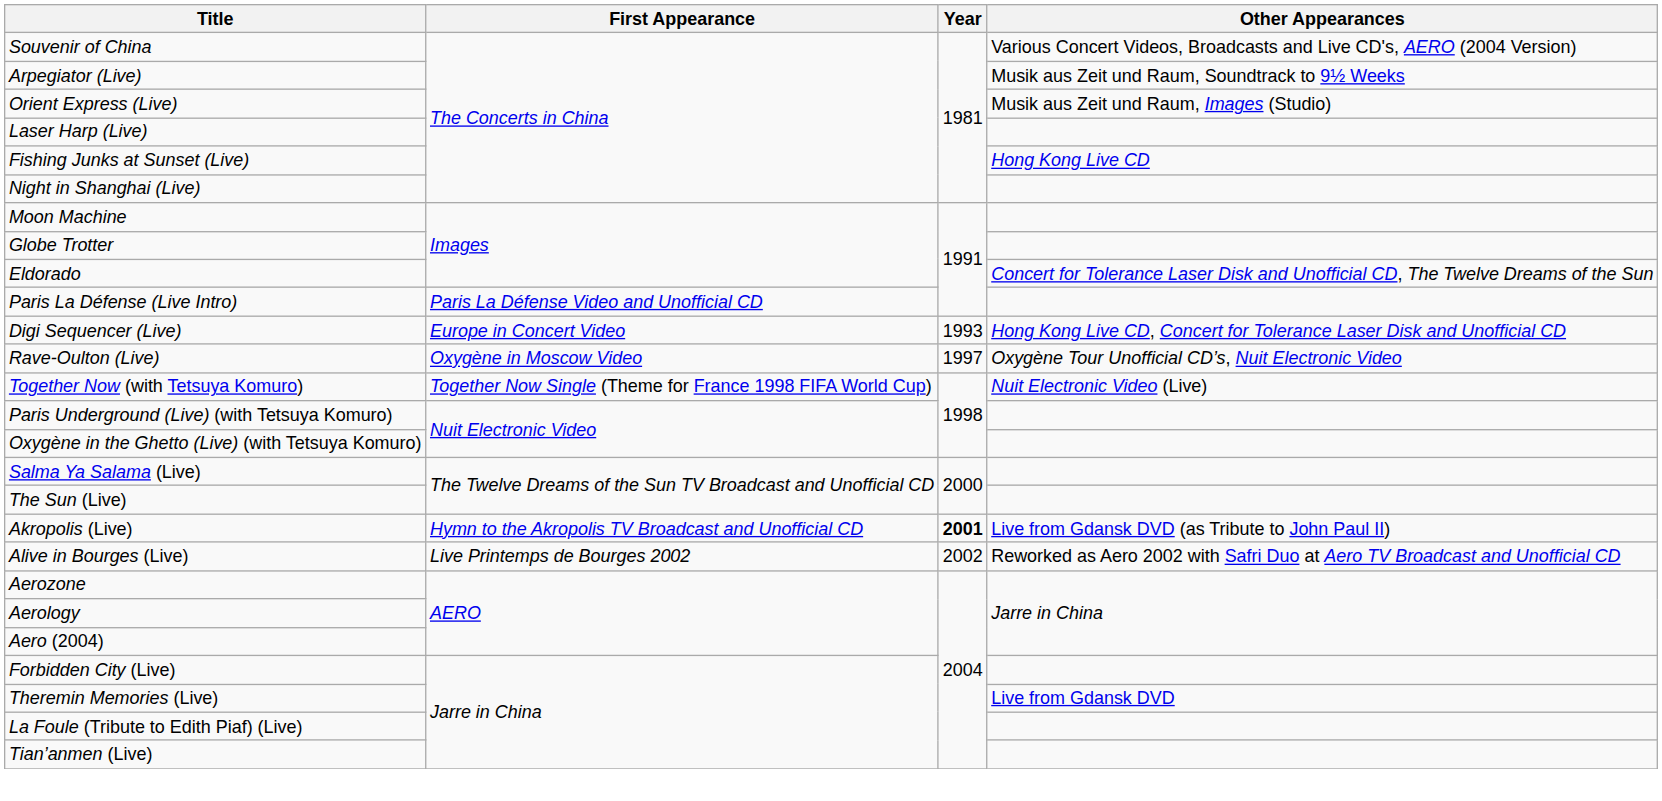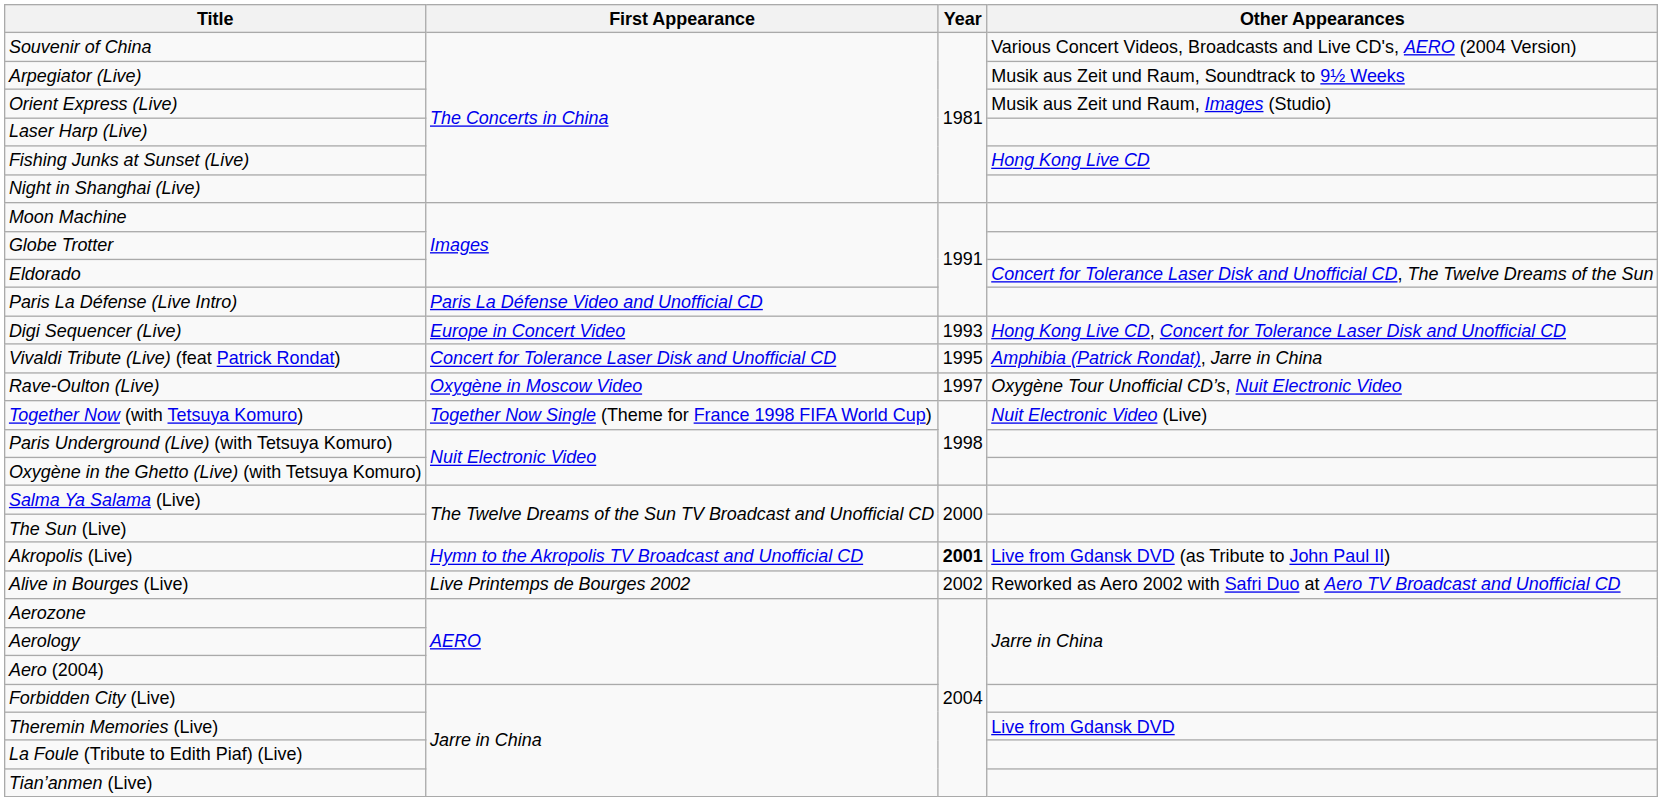+ row: Vivaldi Tribute (Live) (feat Patrick Rondat) | Concert for Tolerance Laser Disk and Unofficial CD | 1995 | Amphibia (Patrick Rondat), Jarre in China
